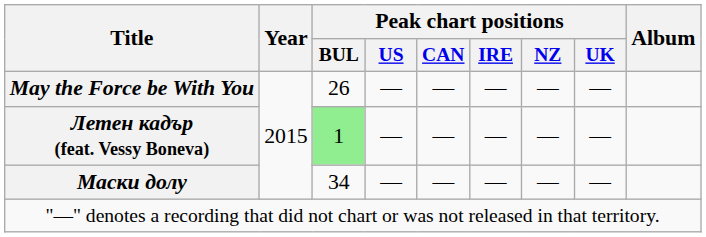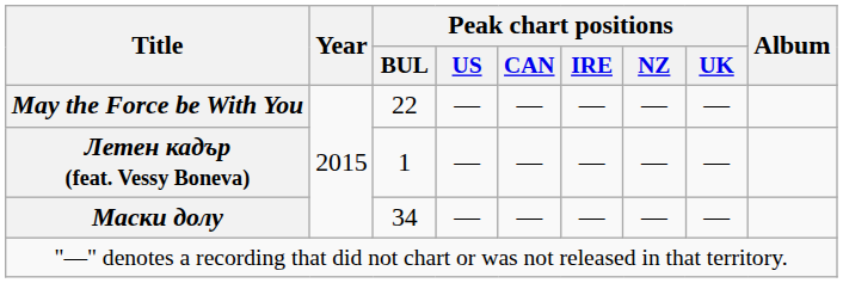May the Force be With You | Peak chart positions / BUL: 26 -> 22
Летен кадър (feat. Vessy Boneva) | Peak chart positions / BUL: lightgreen background -> no background
